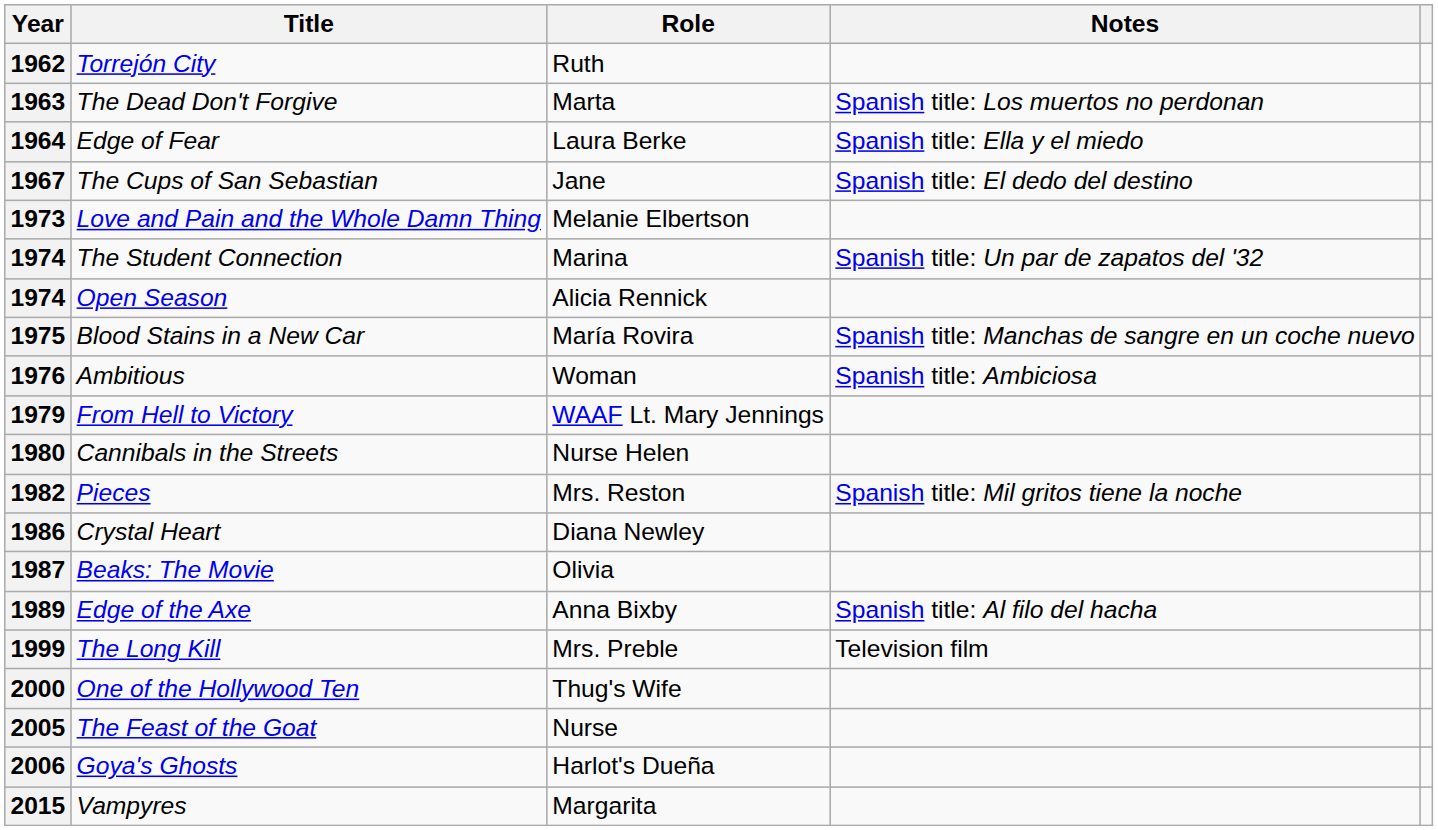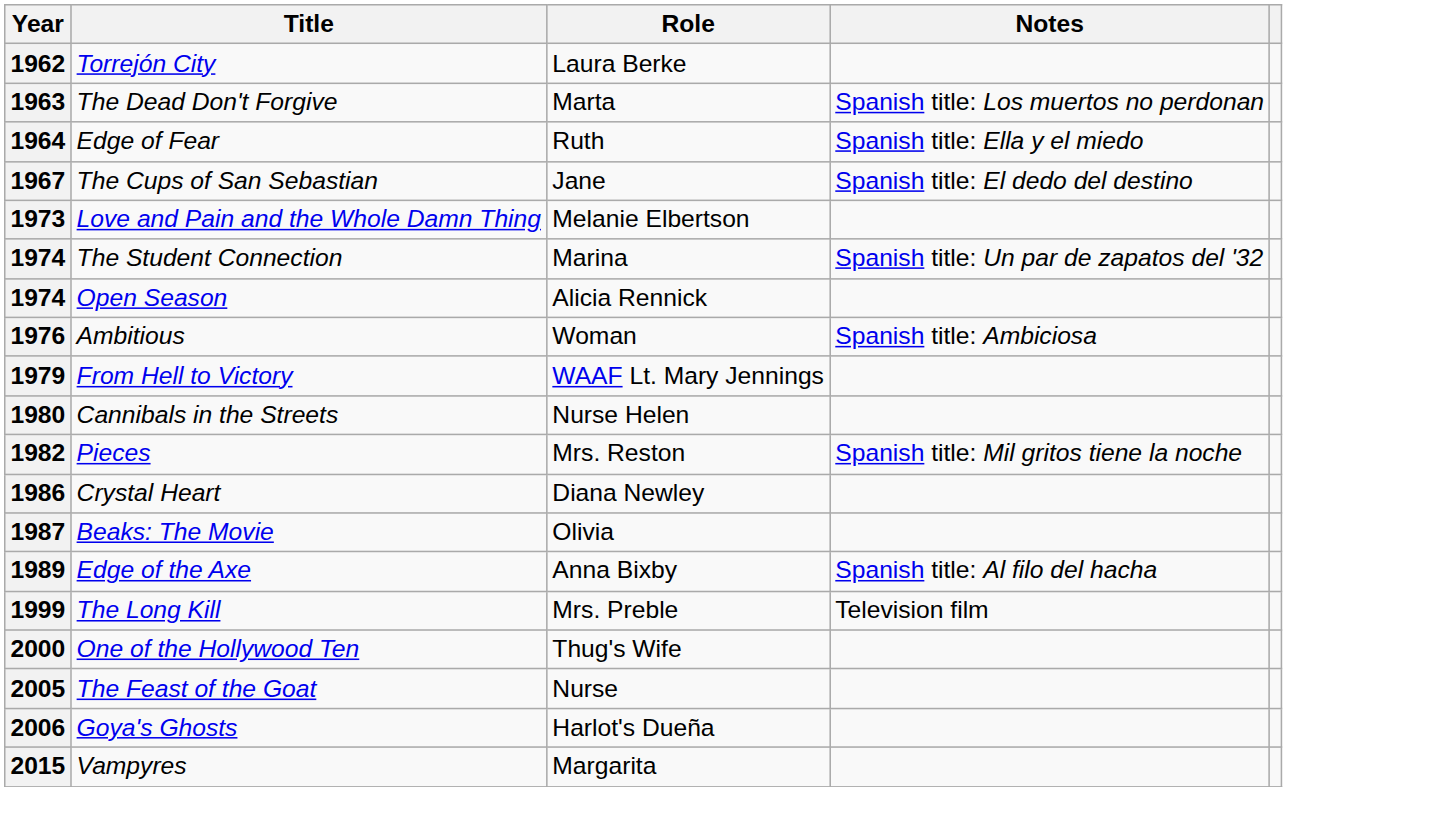1962 | Role: Ruth -> Laura Berke
1964 | Role: Laura Berke -> Ruth
- row: 1975 | Blood Stains in a New Car | María Rovira | Spanish title: Manchas de sangre en un coche nuevo
